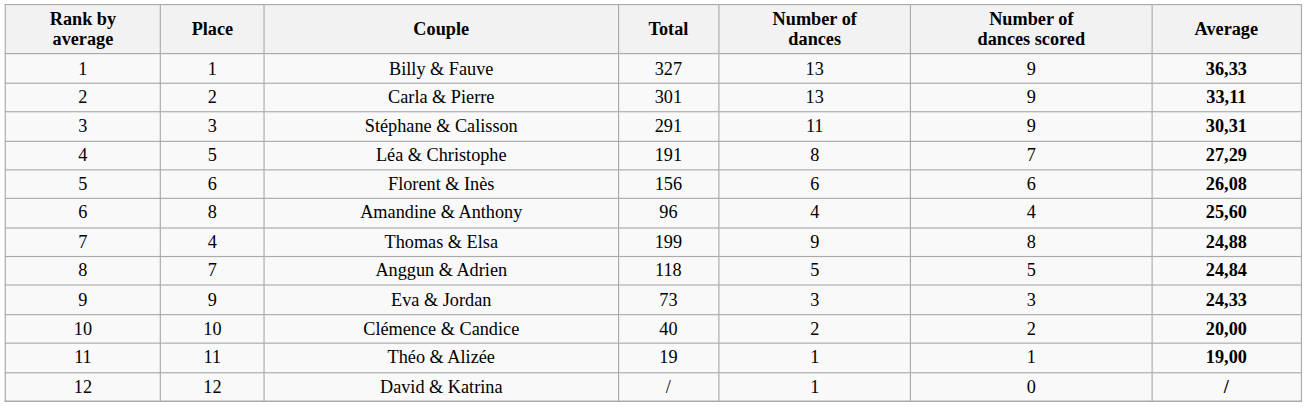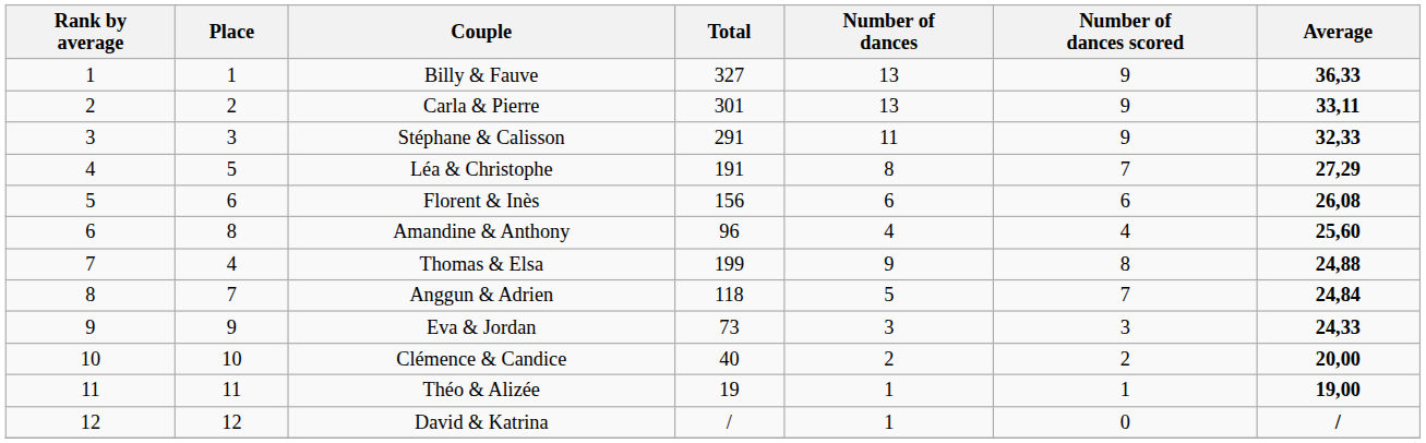Stéphane & Calisson | Average: 30,31 -> 32,33
Anggun & Adrien | Number of dances scored: 5 -> 7
